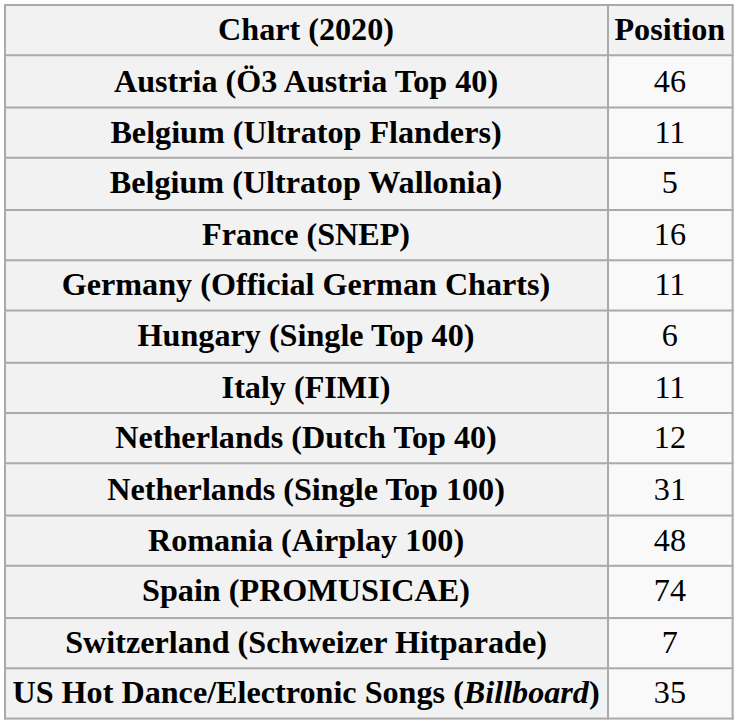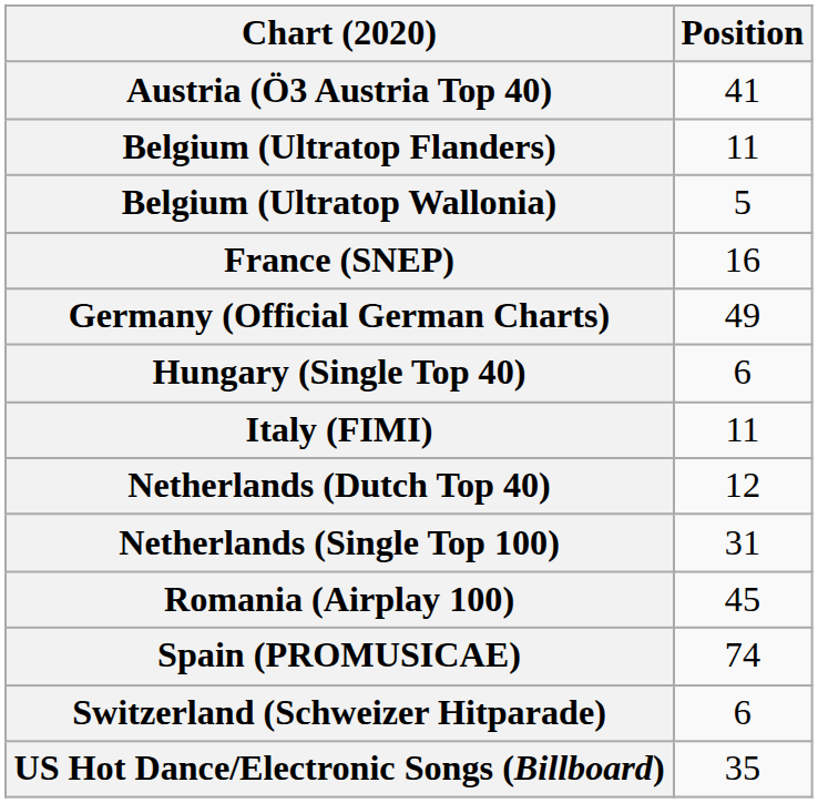Austria (Ö3 Austria Top 40) | Position: 46 -> 41
Germany (Official German Charts) | Position: 11 -> 49
Romania (Airplay 100) | Position: 48 -> 45
Switzerland (Schweizer Hitparade) | Position: 7 -> 6
